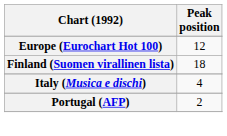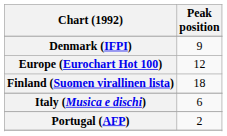+ row: Denmark (IFPI) | 9
Italy (Musica e dischi) | Peak position: 4 -> 6
